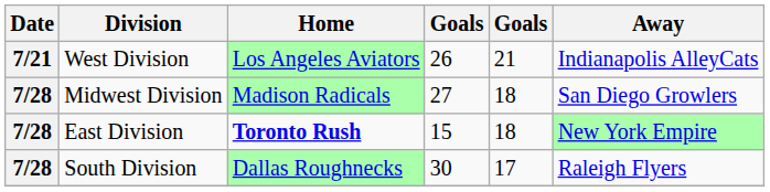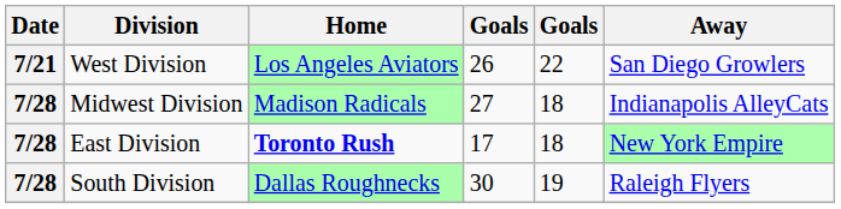West Division | column 5: 21 -> 22
West Division | Away: Indianapolis AlleyCats -> San Diego Growlers
Midwest Division | Away: San Diego Growlers -> Indianapolis AlleyCats
East Division | column 4: 15 -> 17
South Division | column 5: 17 -> 19
